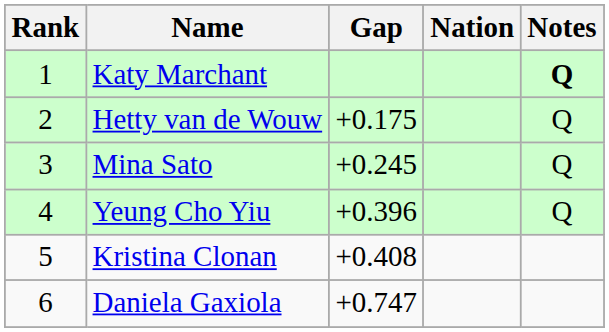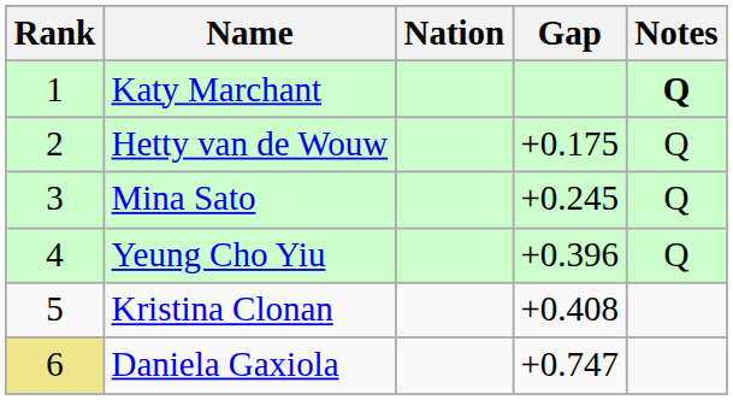columns swapped: Nation <-> Gap
Daniela Gaxiola | Rank: no background -> khaki background
